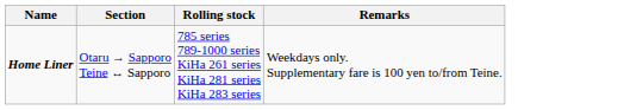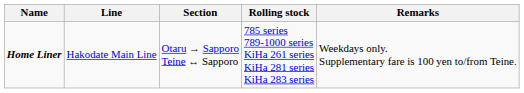+ column: Line | Hakodate Main Line
